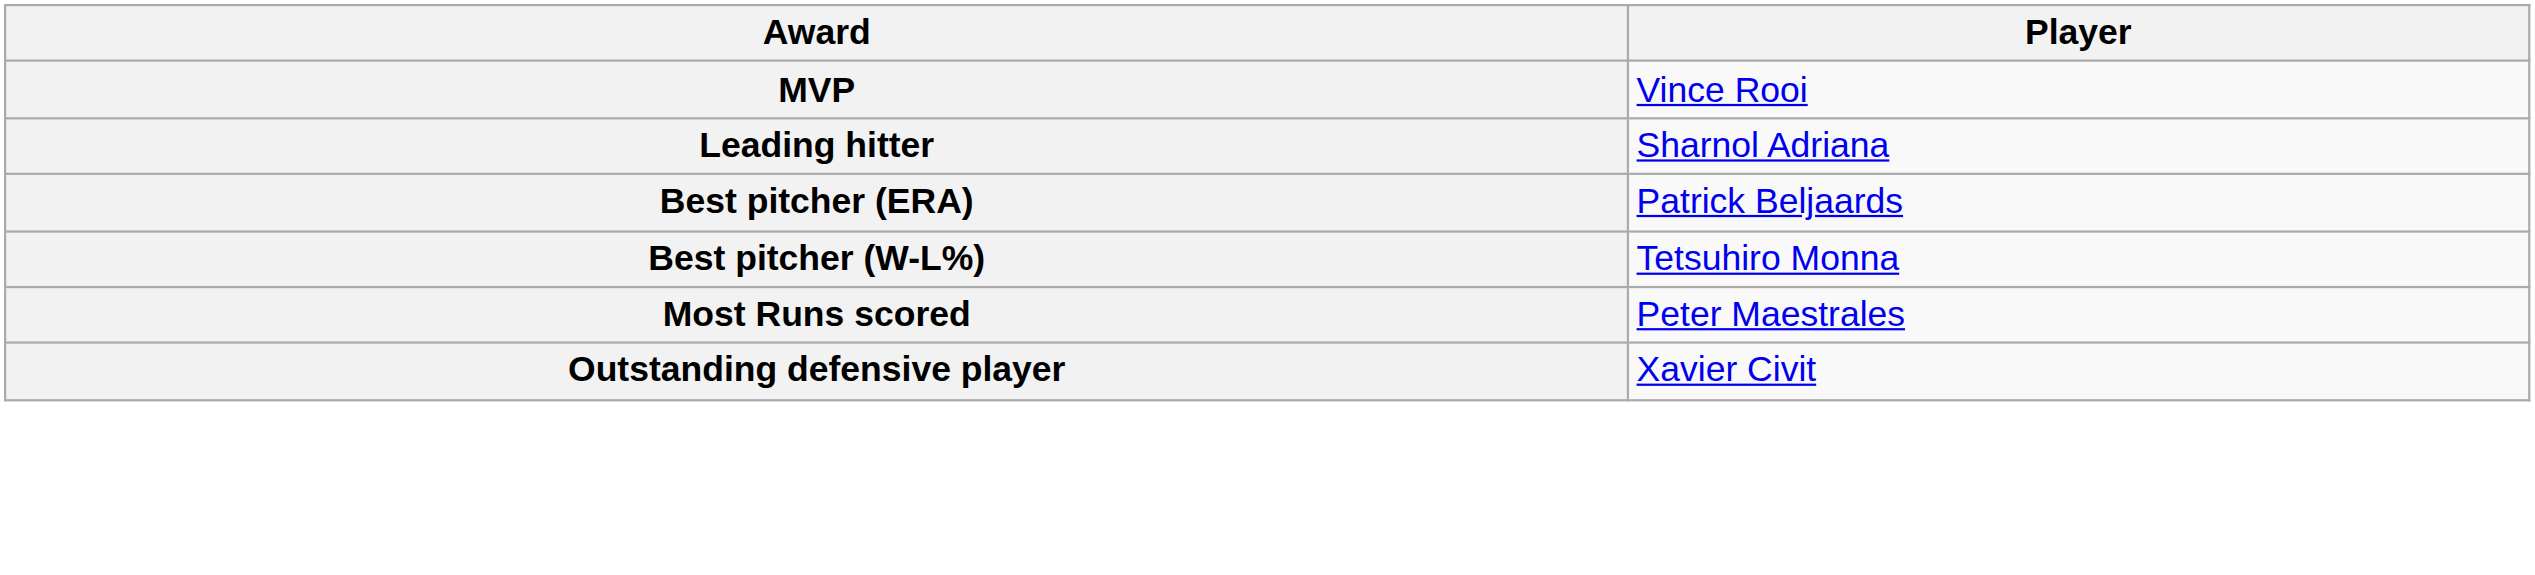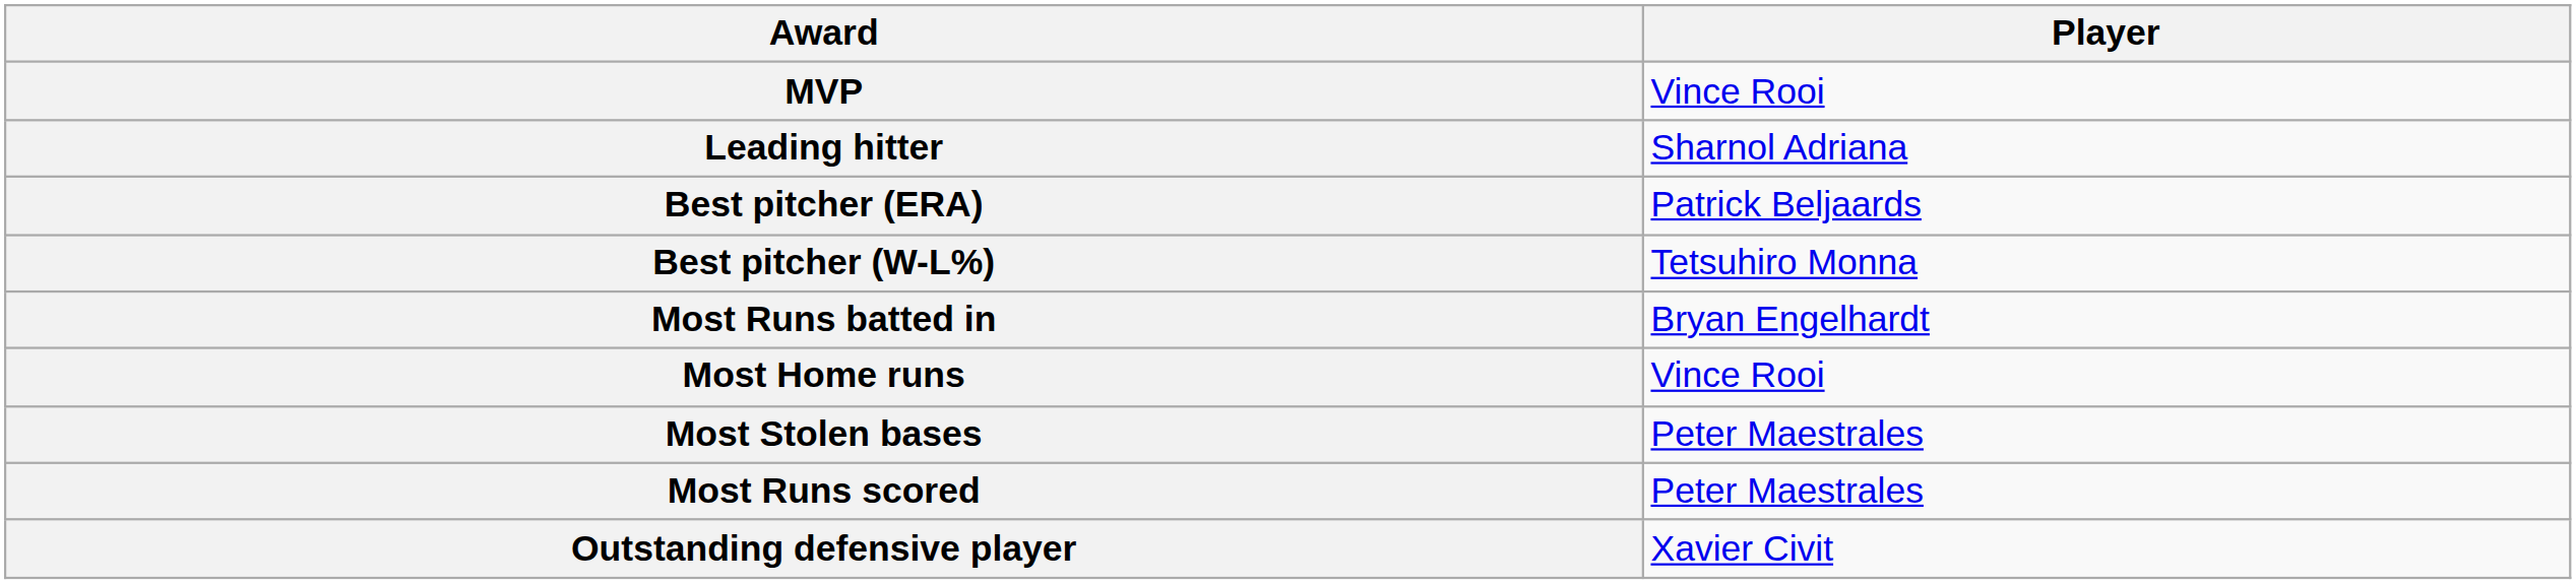+ row: Most Runs batted in | Bryan Engelhardt
+ row: Most Home runs | Vince Rooi
+ row: Most Stolen bases | Peter Maestrales
